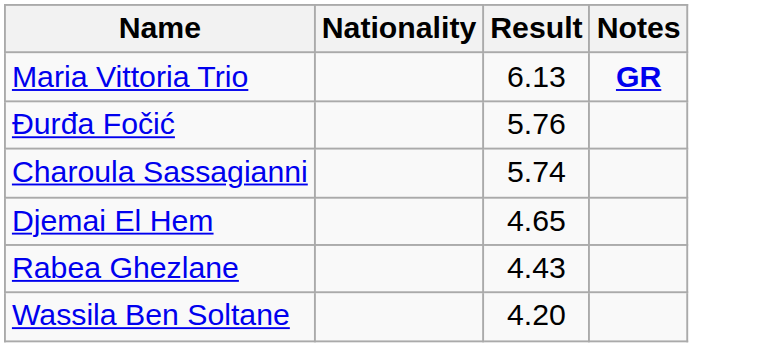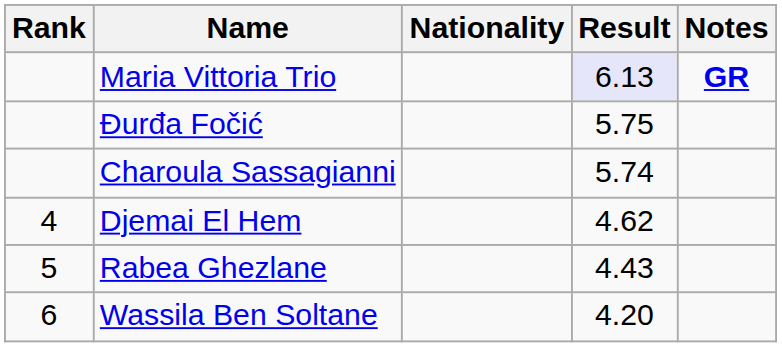+ column: Rank | 4 | 5 | 6
Maria Vittoria Trio | Result: no background -> lavender background
Đurđa Fočić | Result: 5.76 -> 5.75
Djemai El Hem | Result: 4.65 -> 4.62
